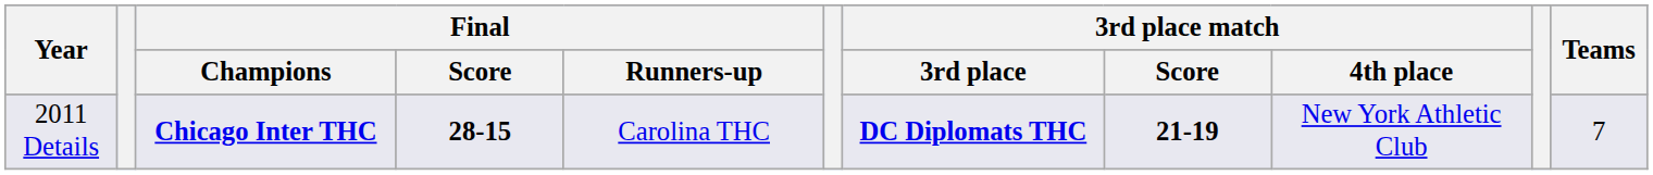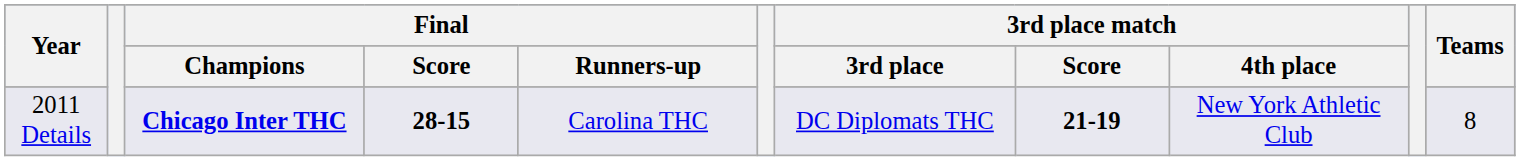2011 Details | 3rd place match / 3rd place: bold -> normal
2011 Details | Teams: 7 -> 8
